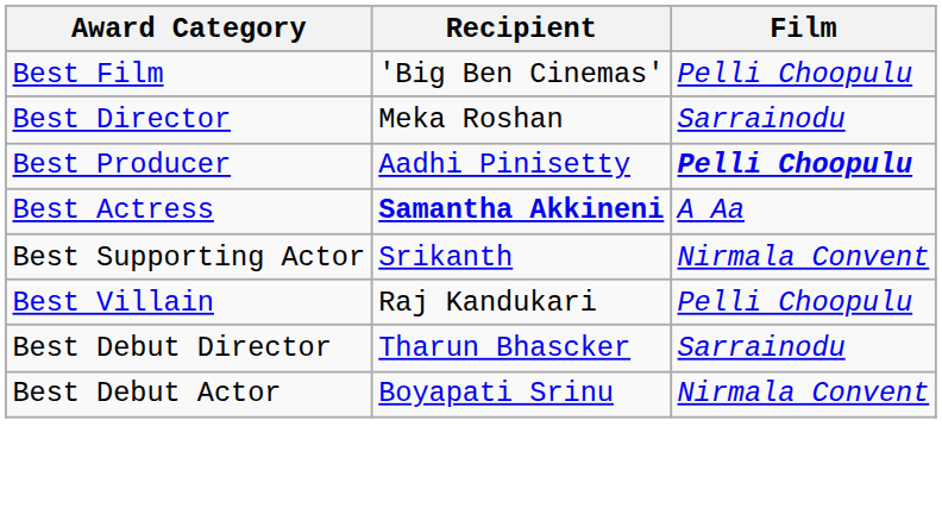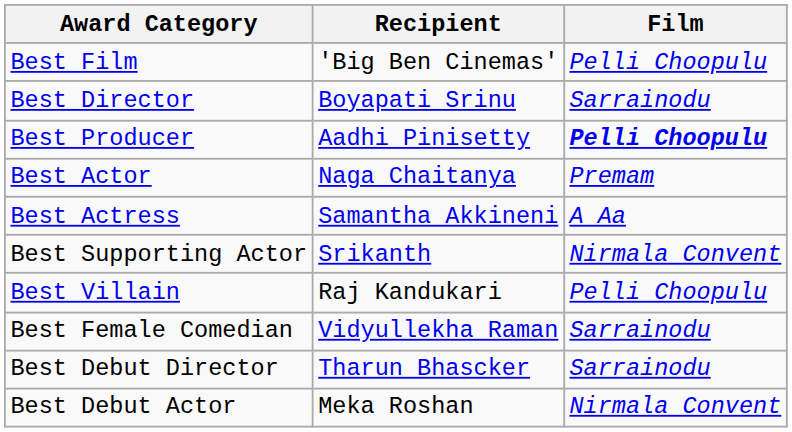Best Director | Recipient: Meka Roshan -> Boyapati Srinu
+ row: Best Actor | Naga Chaitanya | Premam
Best Actress | Recipient: bold -> normal
+ row: Best Female Comedian | Vidyullekha Raman | Sarrainodu
Best Debut Actor | Recipient: Boyapati Srinu -> Meka Roshan
